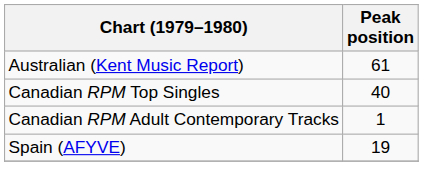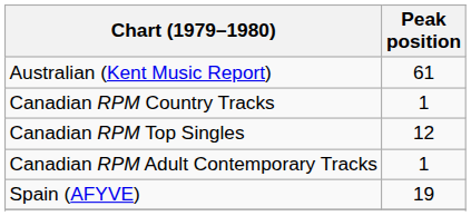+ row: Canadian RPM Country Tracks | 1
Canadian RPM Top Singles | Peak position: 40 -> 12
